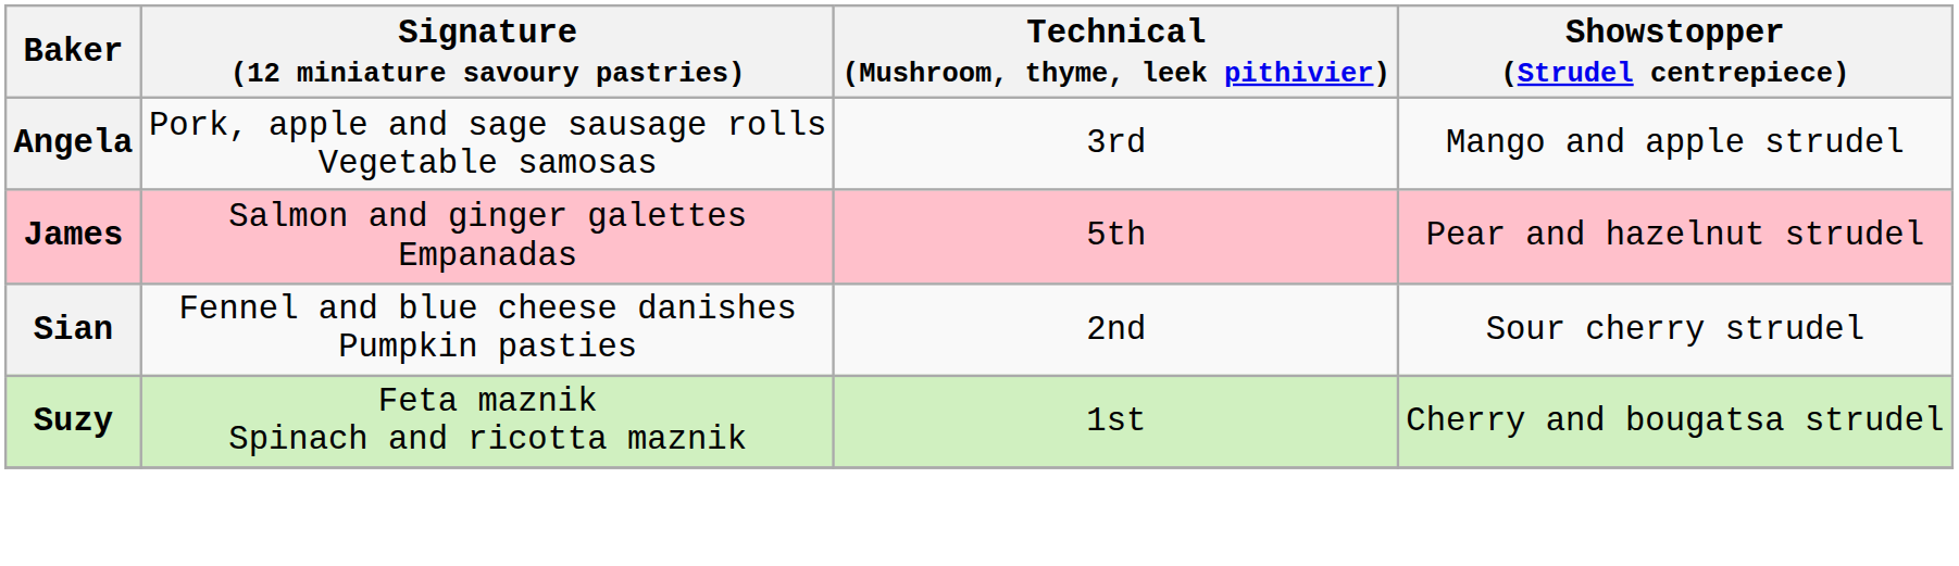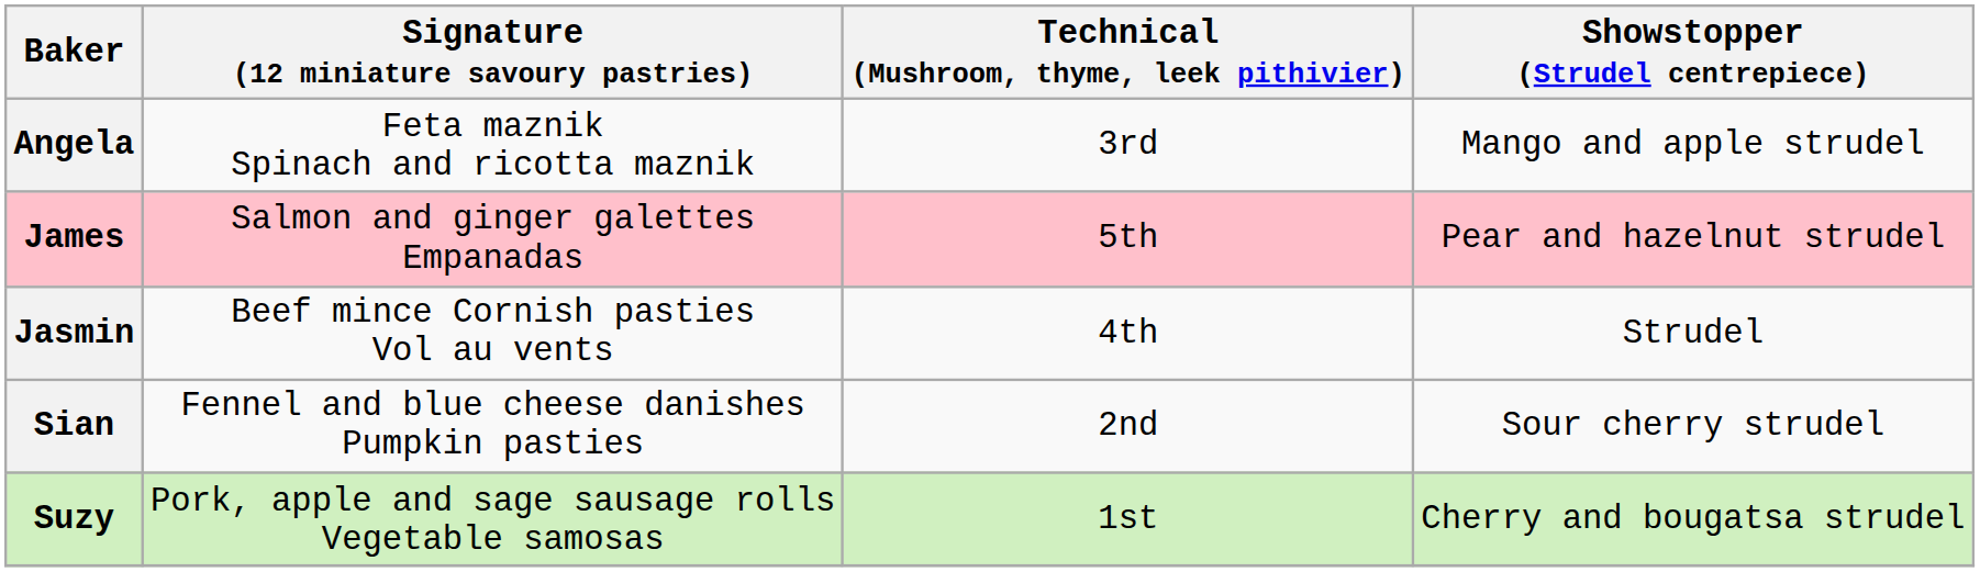Angela | Signature (12 miniature savoury pastries): Pork, apple and sage sausage rolls Vegetable samosas -> Feta maznik Spinach and ricotta maznik
+ row: Jasmin | Beef mince Cornish pasties Vol au vents | 4th | Strudel
Suzy | Signature (12 miniature savoury pastries): Feta maznik Spinach and ricotta maznik -> Pork, apple and sage sausage rolls Vegetable samosas
